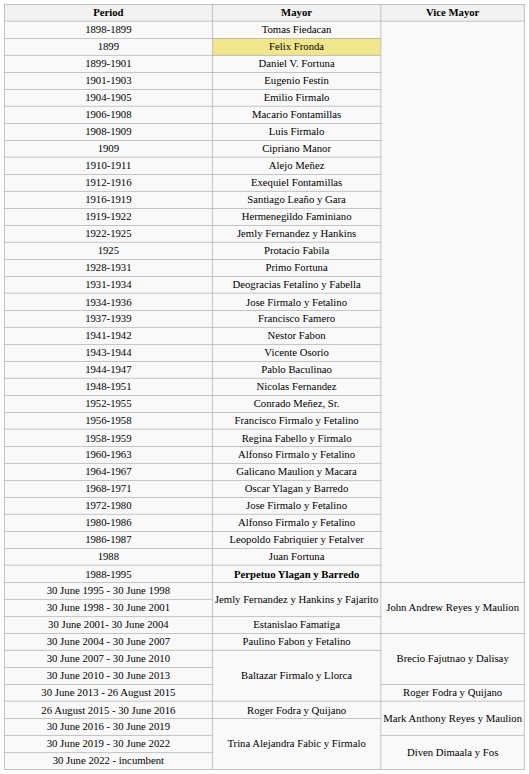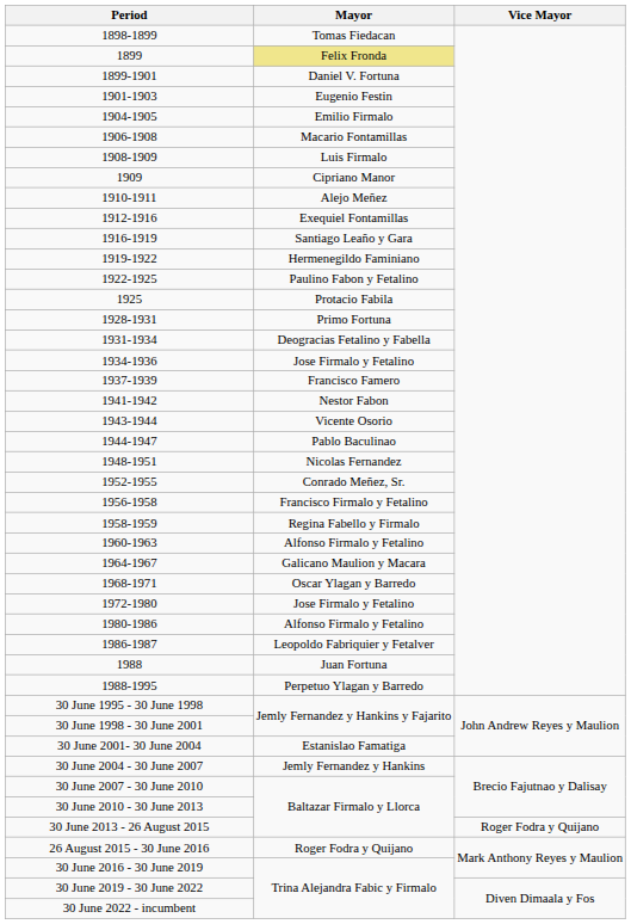1922-1925 | Mayor: Jemly Fernandez y Hankins -> Paulino Fabon y Fetalino
1988-1995 | Mayor: bold -> normal
30 June 2004 - 30 June 2007 | Mayor: Paulino Fabon y Fetalino -> Jemly Fernandez y Hankins
